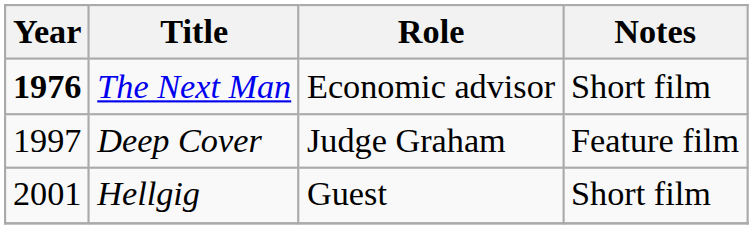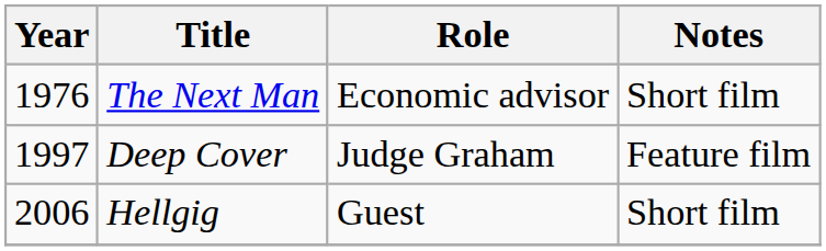The Next Man | Year: bold -> normal
Hellgig | Year: 2001 -> 2006
